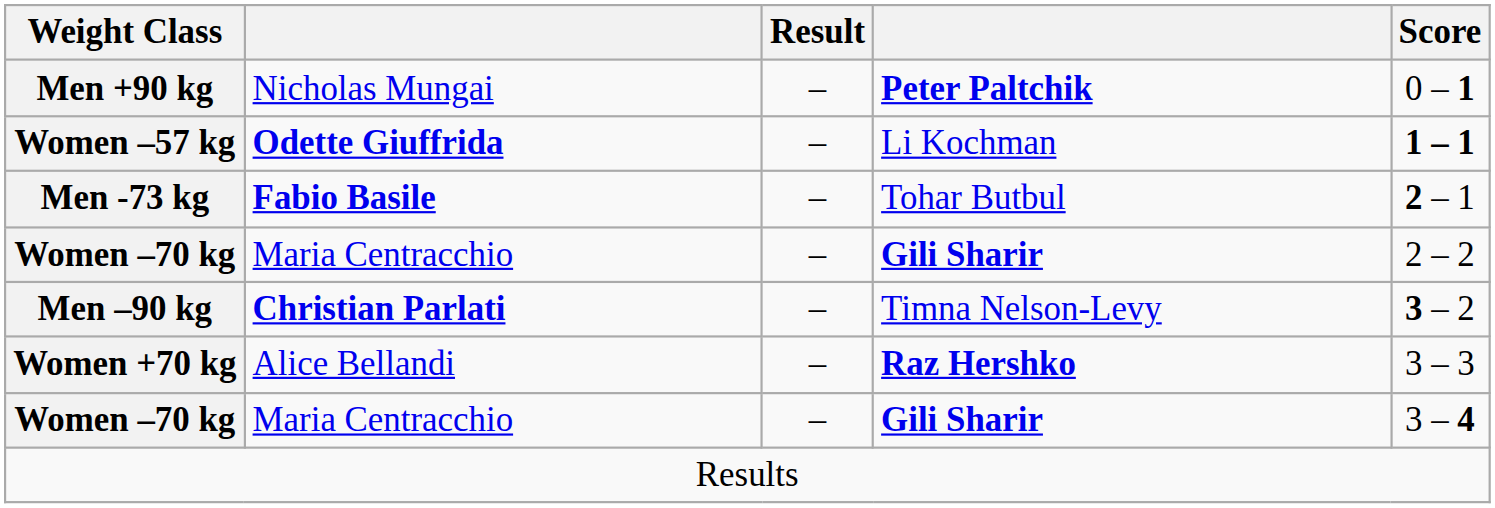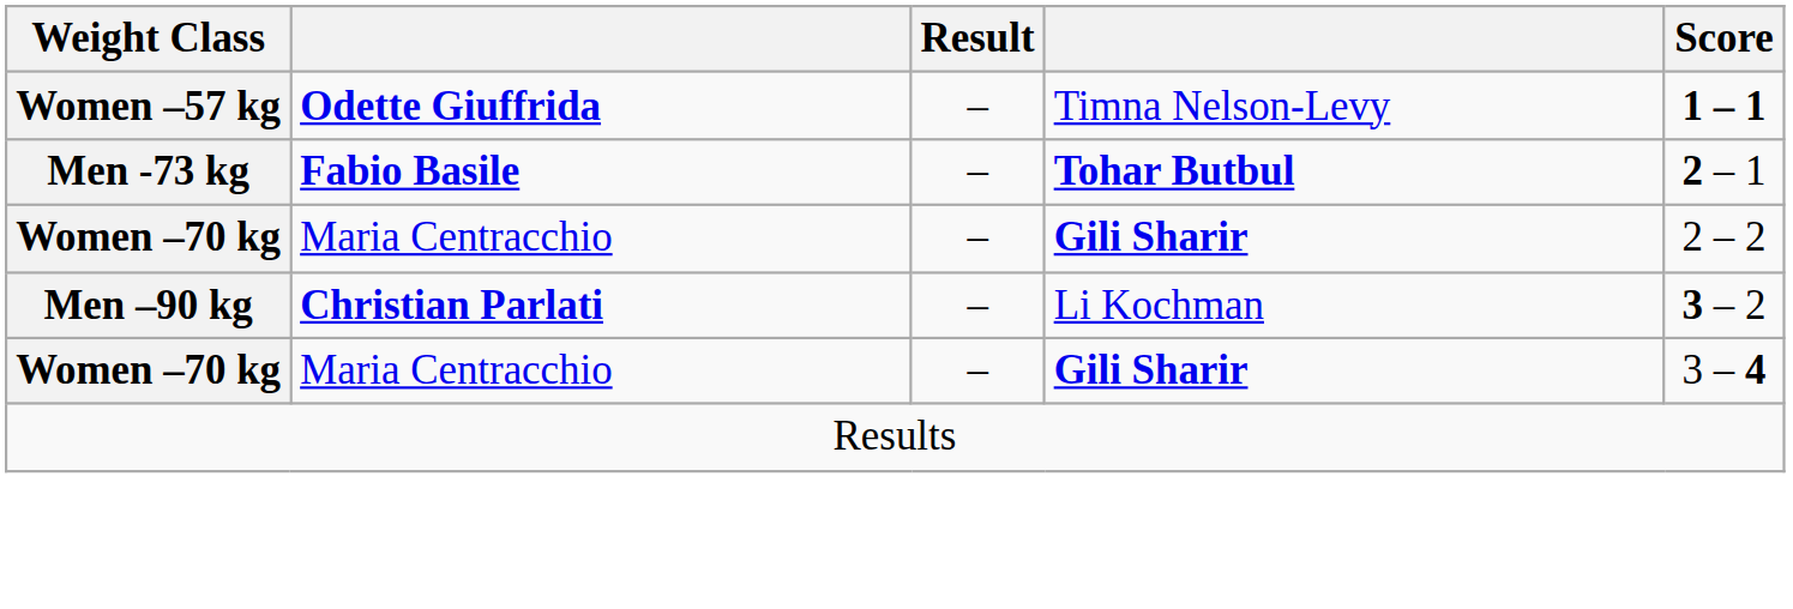- row: Men +90 kg | Nicholas Mungai | – | Peter Paltchik | 0 – 1
Women –57 kg | column 4: Li Kochman -> Timna Nelson-Levy
Men -73 kg | column 4: normal -> bold
Men –90 kg | column 4: Timna Nelson-Levy -> Li Kochman
- row: Women +70 kg | Alice Bellandi | – | Raz Hershko | 3 – 3
